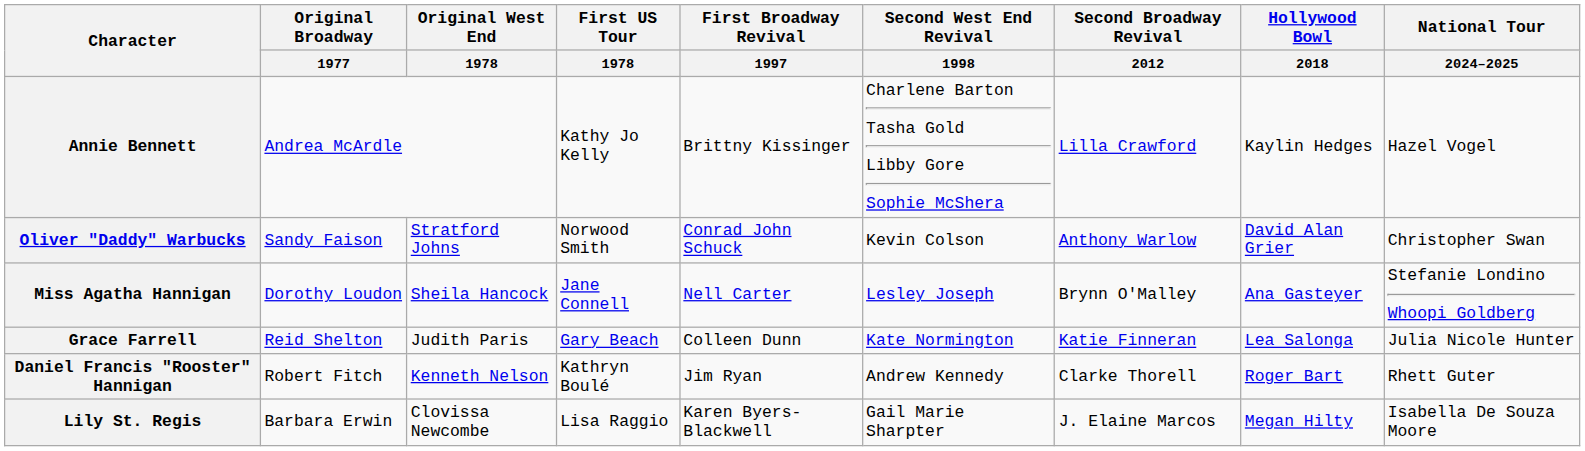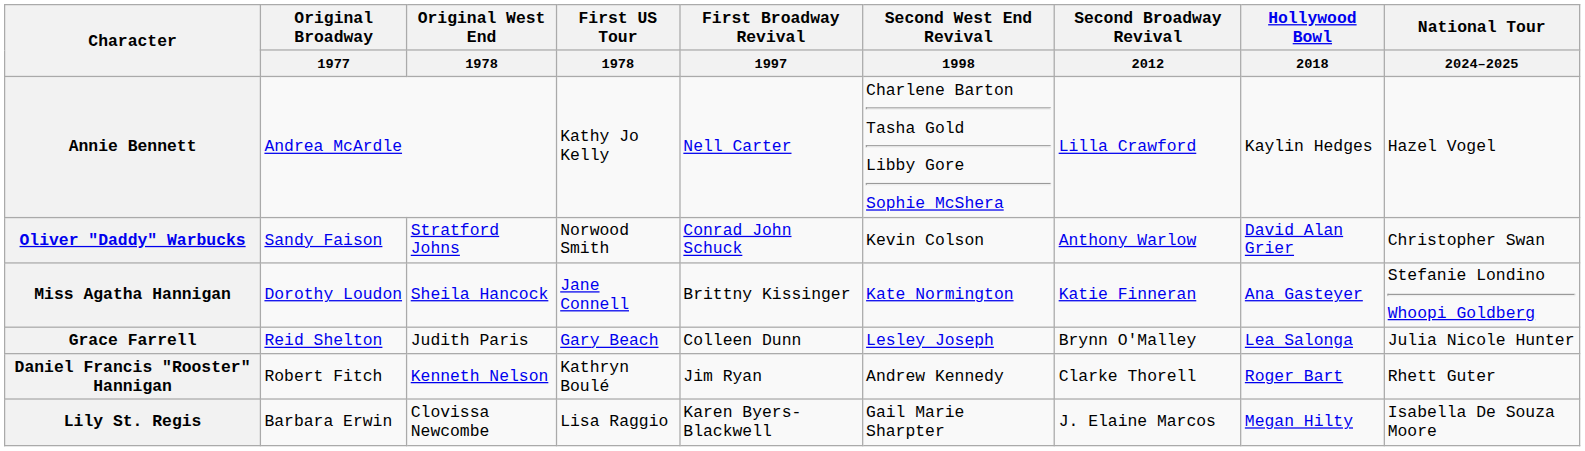Annie Bennett | First Broadway Revival / 1997: Brittny Kissinger -> Nell Carter
Miss Agatha Hannigan | First Broadway Revival / 1997: Nell Carter -> Brittny Kissinger
Miss Agatha Hannigan | Second West End Revival / 1998: Lesley Joseph -> Kate Normington
Miss Agatha Hannigan | Second Broadway Revival / 2012: Brynn O'Malley -> Katie Finneran
Grace Farrell | Second West End Revival / 1998: Kate Normington -> Lesley Joseph
Grace Farrell | Second Broadway Revival / 2012: Katie Finneran -> Brynn O'Malley
